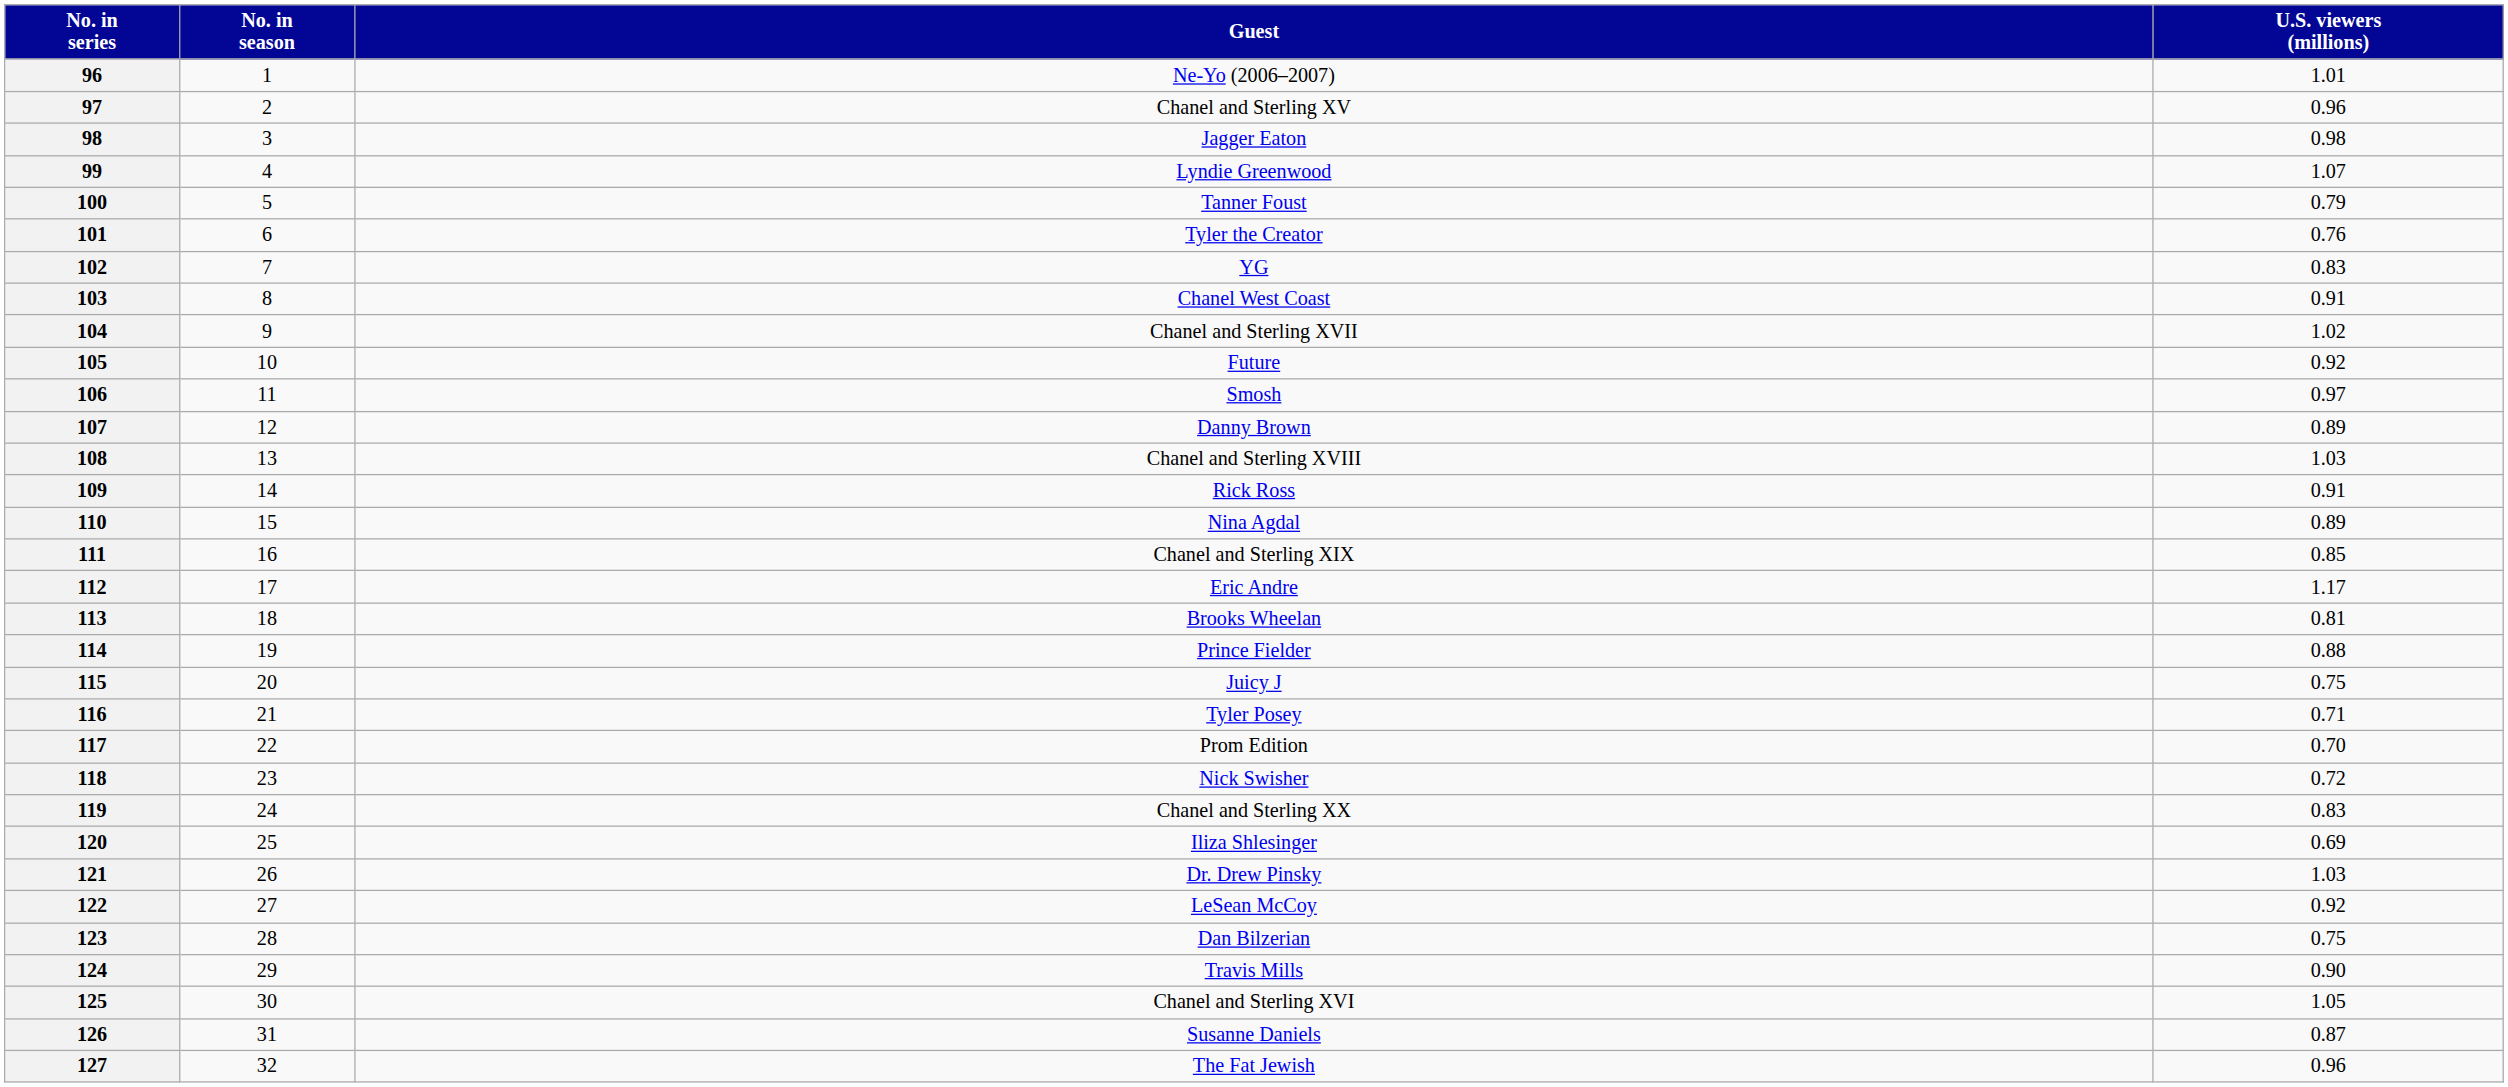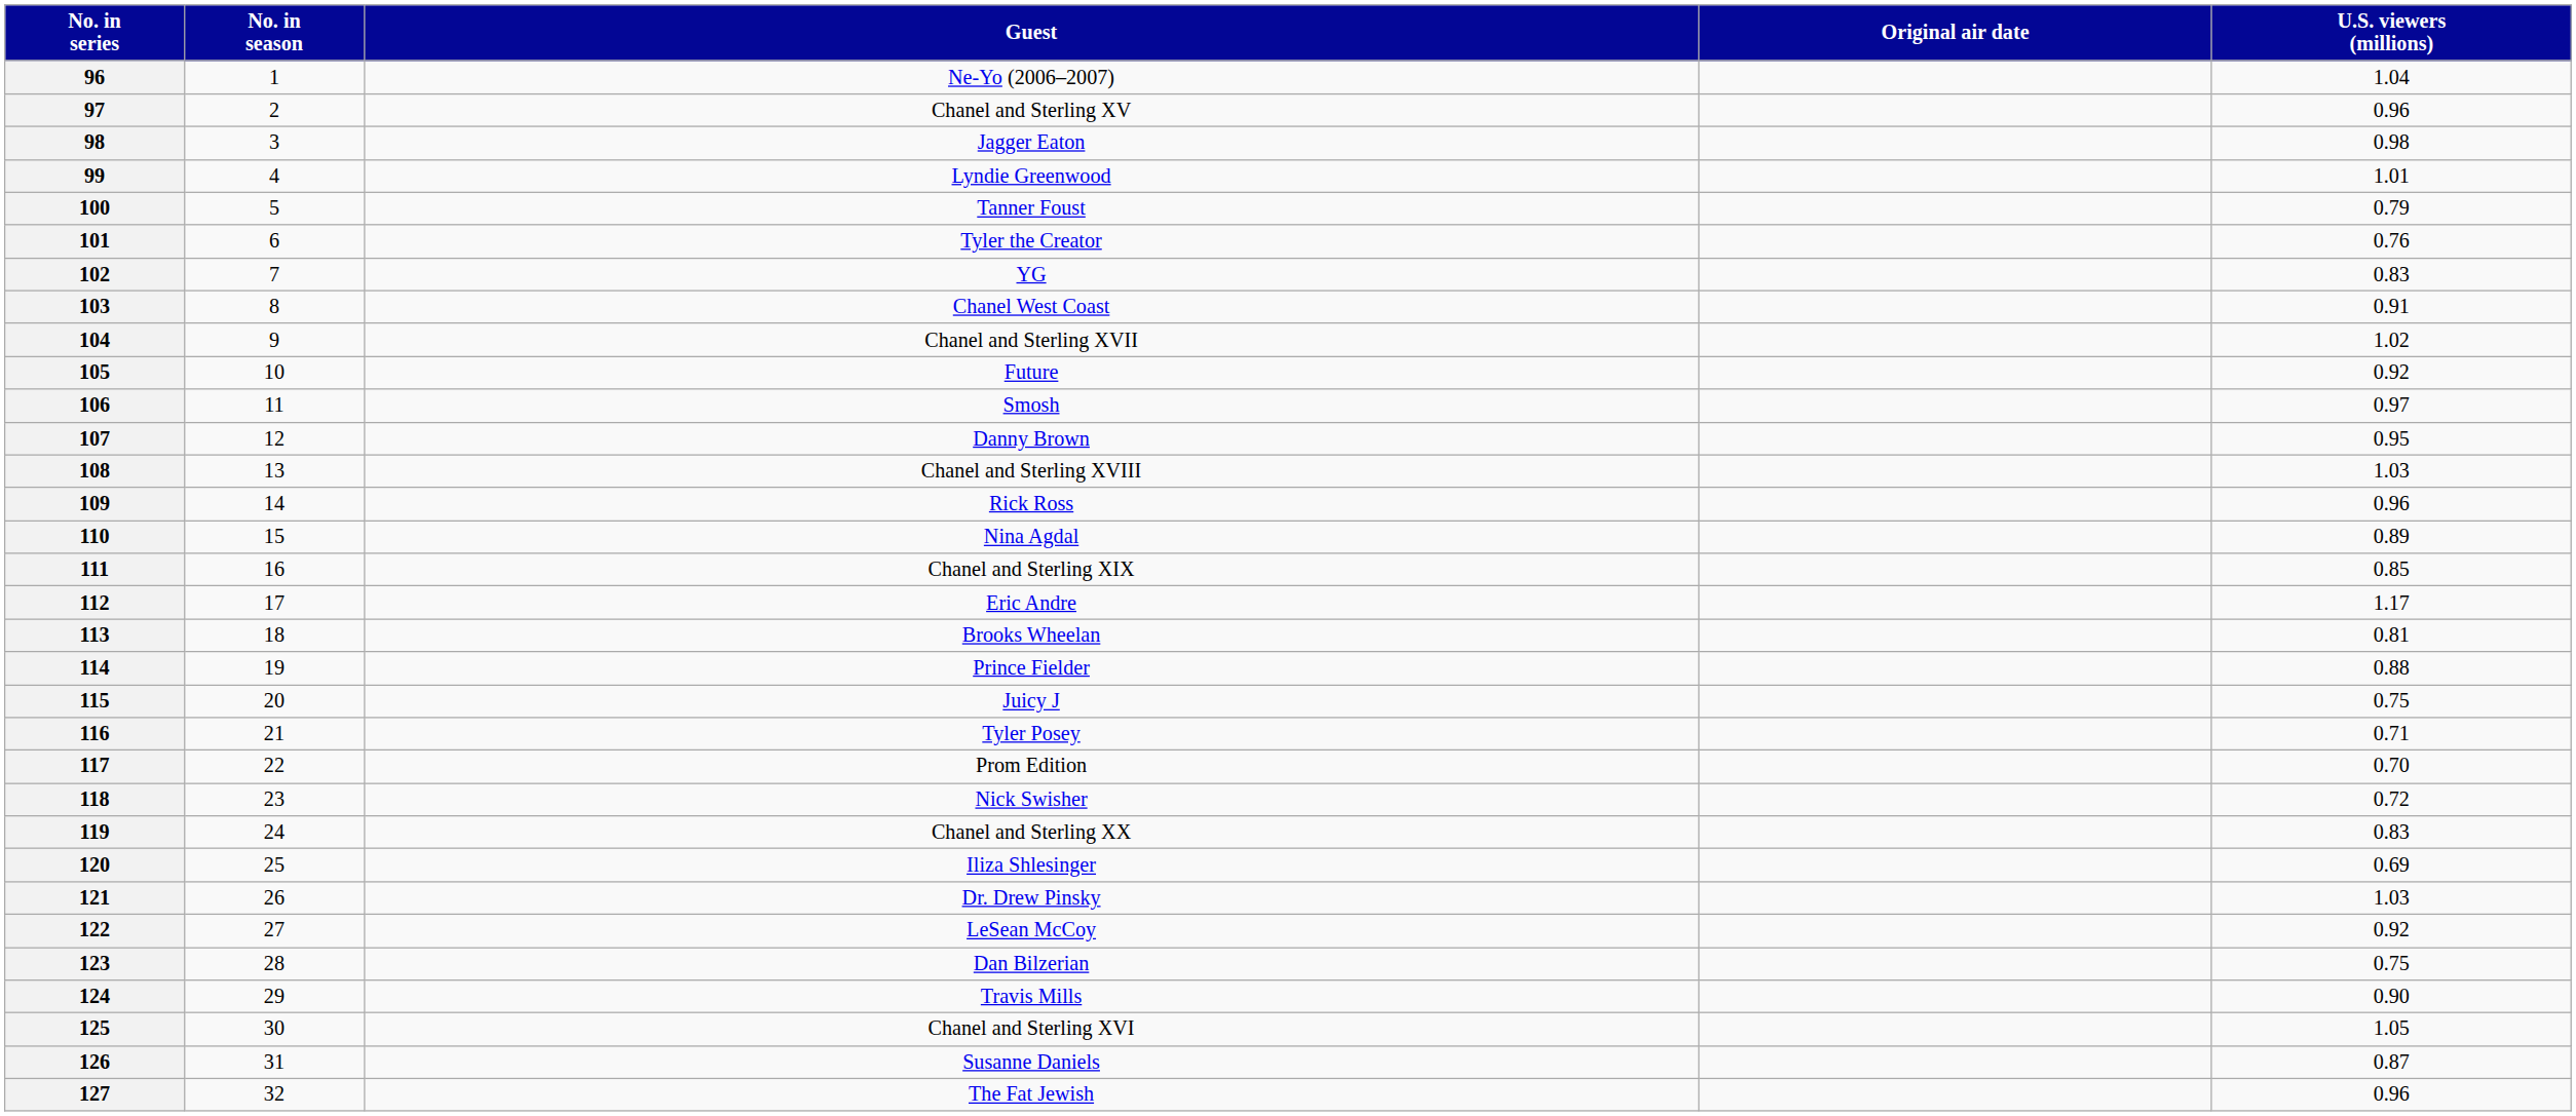+ column: Original air date
96 | U.S. viewers (millions): 1.01 -> 1.04
99 | U.S. viewers (millions): 1.07 -> 1.01
107 | U.S. viewers (millions): 0.89 -> 0.95
109 | U.S. viewers (millions): 0.91 -> 0.96
